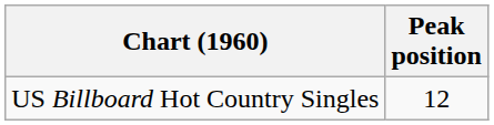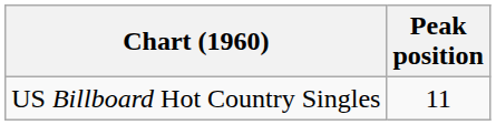US Billboard Hot Country Singles | Peak position: 12 -> 11
